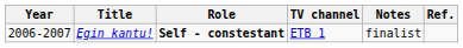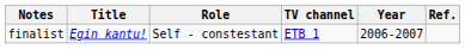columns swapped: Year <-> Notes
Egin kantu! | Role: bold -> normal
